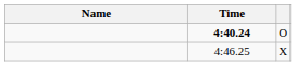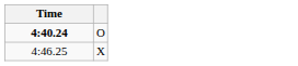- column: Name
